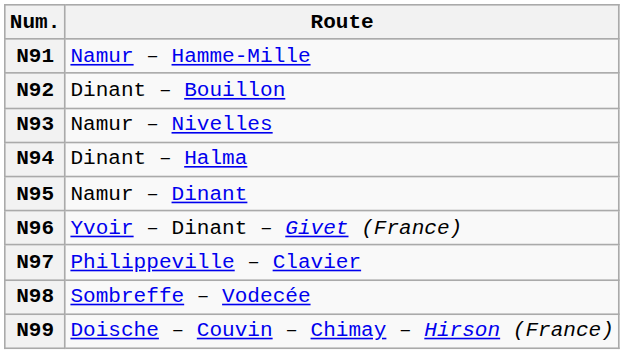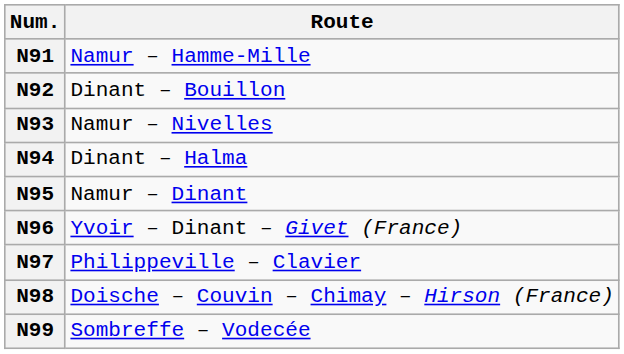N98 | Route: Sombreffe – Vodecée -> Doische – Couvin – Chimay – Hirson (France)
N99 | Route: Doische – Couvin – Chimay – Hirson (France) -> Sombreffe – Vodecée
